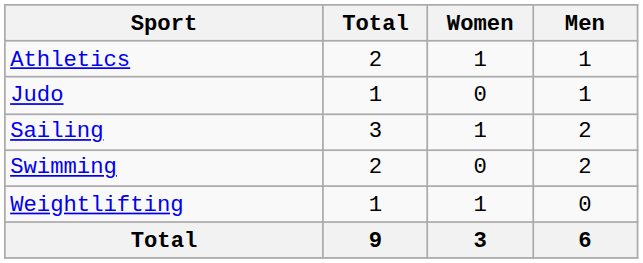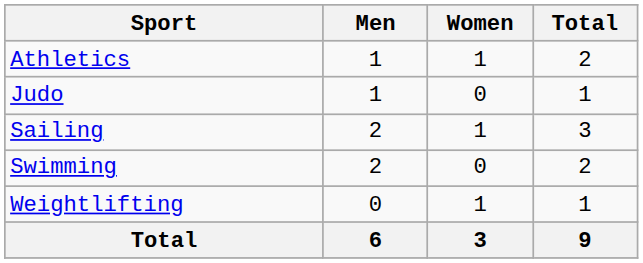columns swapped: Men <-> Total
